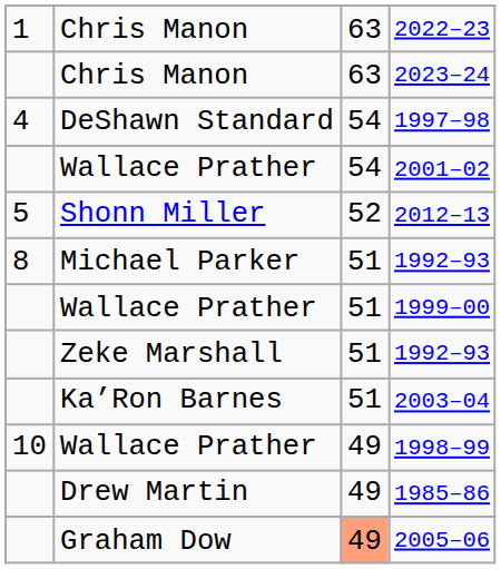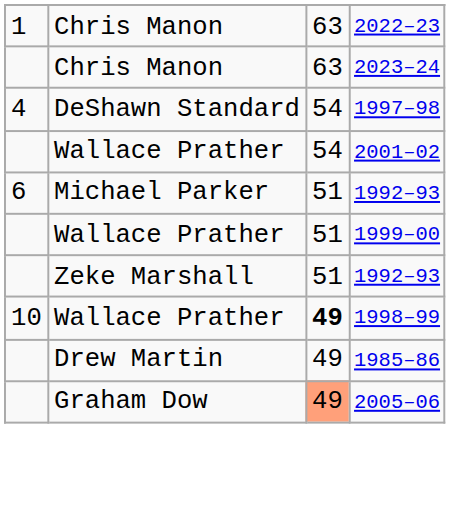- row: 5 | Shonn Miller | 52 | 2012–13
Michael Parker / 1992–93 | column 1: 8 -> 6
- row: Ka’Ron Barnes | 51 | 2003–04
1998–99 | column 3: normal -> bold
